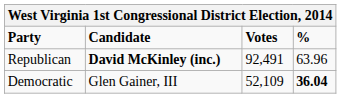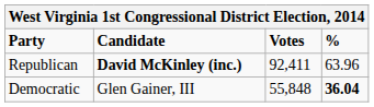Republican | Votes: 92,491 -> 92,411
Democratic | Votes: 52,109 -> 55,848
